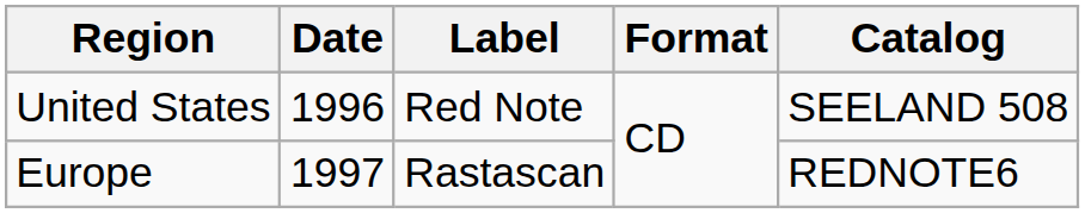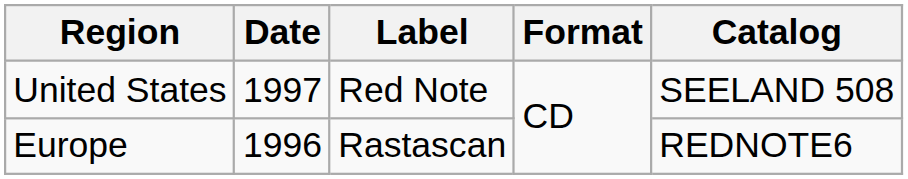United States | Date: 1996 -> 1997
Europe | Date: 1997 -> 1996
